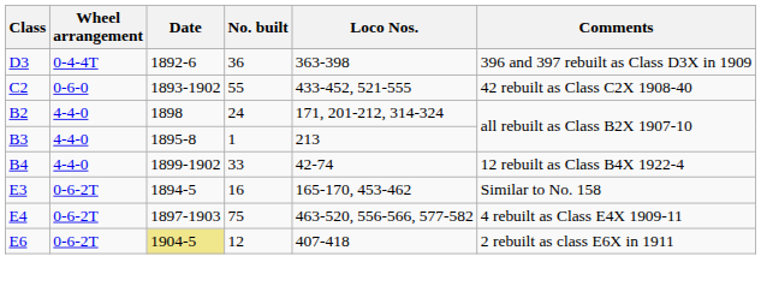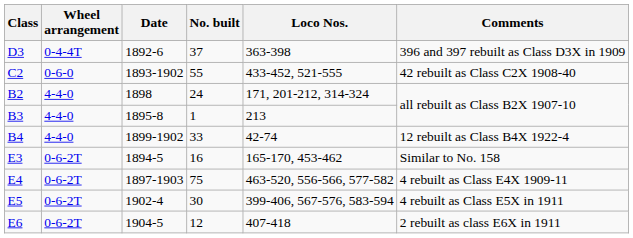D3 | No. built: 36 -> 37
+ row: E5 | 0-6-2T | 1902-4 | 30 | 399-406, 567-576, 583-594 | 4 rebuilt as Class E5X in 1911
E6 | Date: khaki background -> no background
